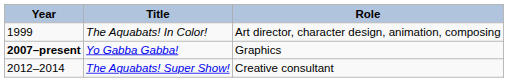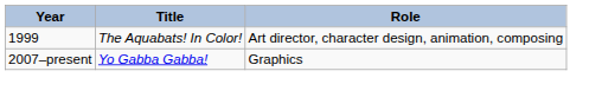Yo Gabba Gabba! | Year: bold -> normal
- row: 2012–2014 | The Aquabats! Super Show! | Creative consultant
